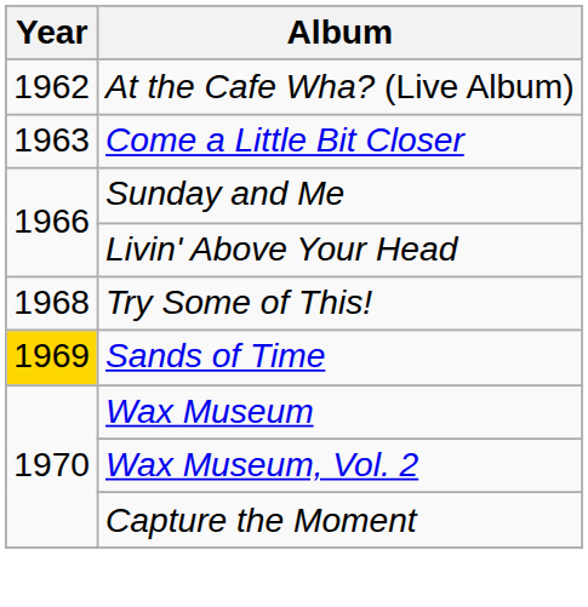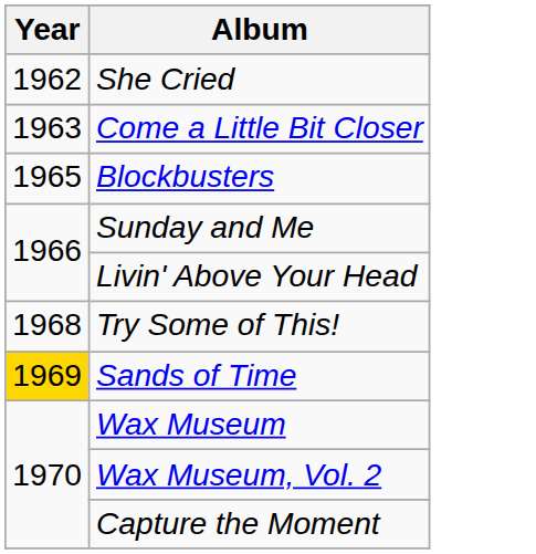+ row: 1962 | She Cried
- row: 1962 | At the Cafe Wha? (Live Album)
+ row: 1965 | Blockbusters
